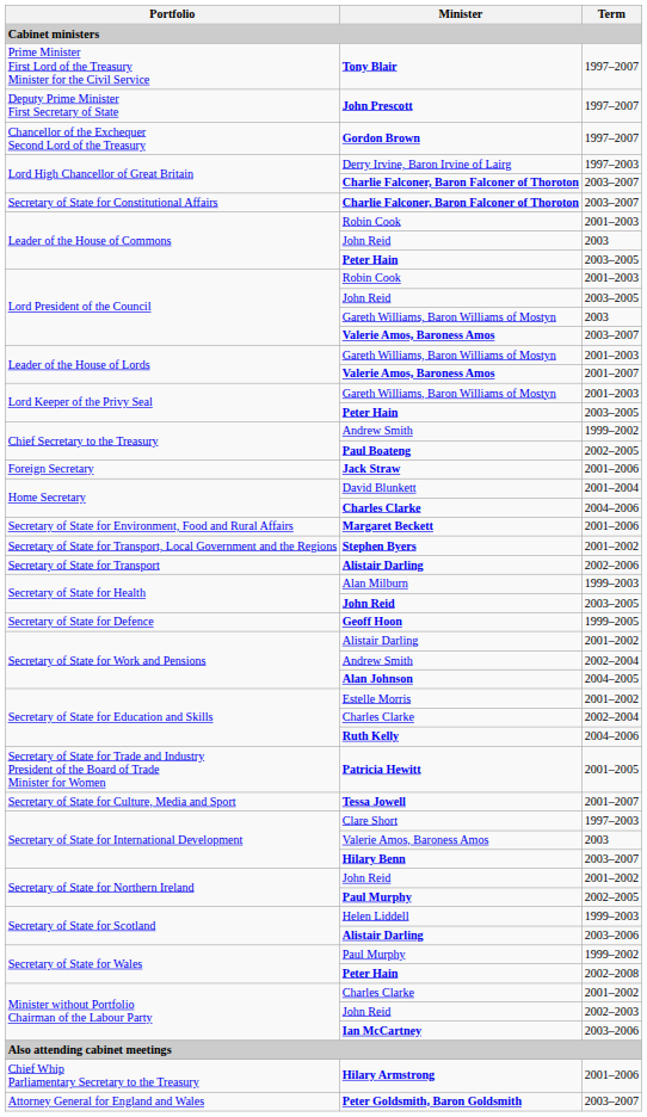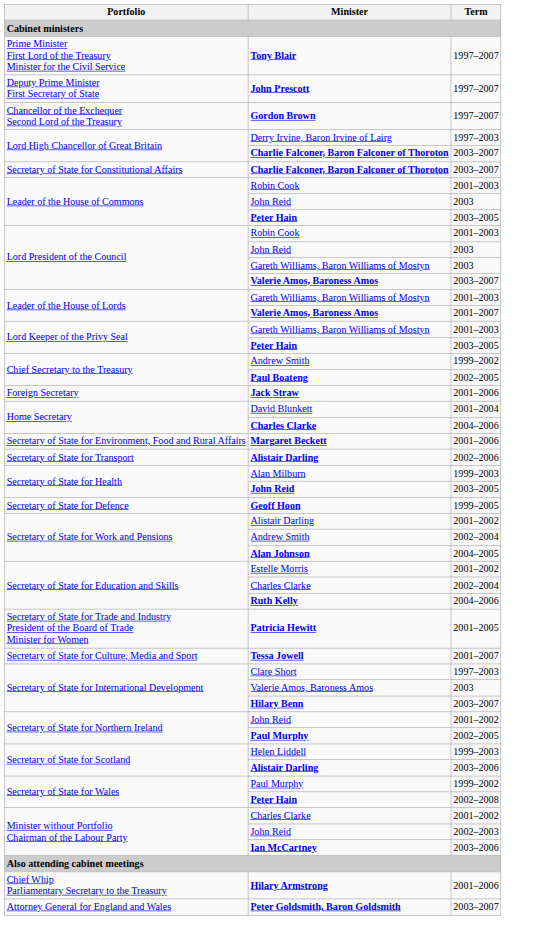Lord President of the Council / John Reid | Term: 2003–2005 -> 2003
- row: Secretary of State for Transport, Local Government and the Regions | Stephen Byers | 2001–2002
